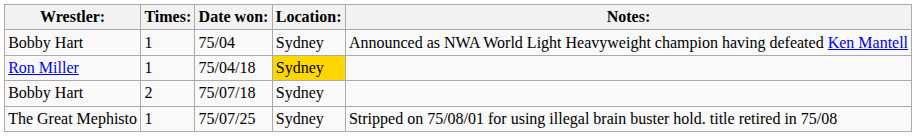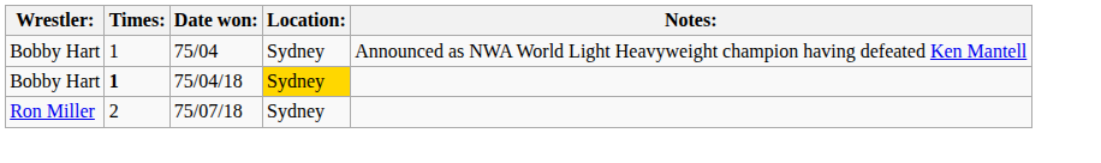75/04/18 | Wrestler:: Ron Miller -> Bobby Hart
75/04/18 | Times:: normal -> bold
75/07/18 | Wrestler:: Bobby Hart -> Ron Miller
- row: The Great Mephisto | 1 | 75/07/25 | Sydney | Stripped on 75/08/01 for using illegal brain buster hold. title retired in 75/08
